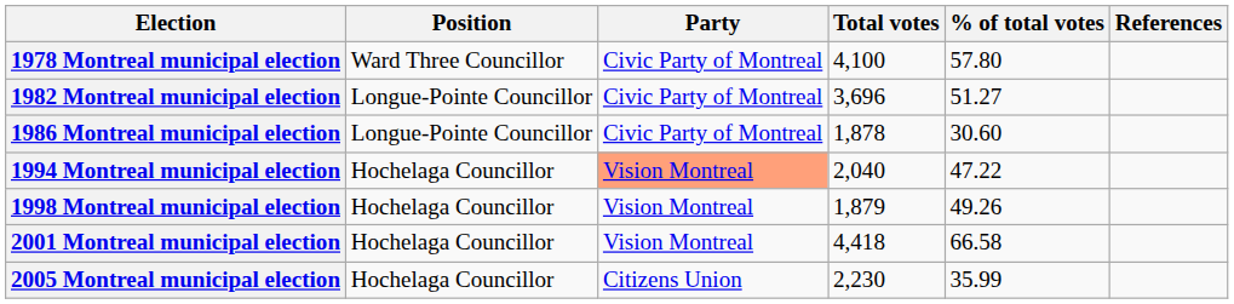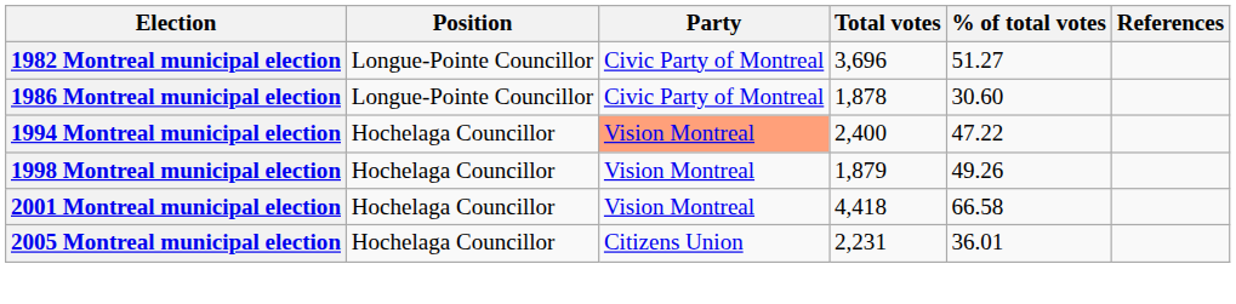- row: 1978 Montreal municipal election | Ward Three Councillor | Civic Party of Montreal | 4,100 | 57.80
1994 Montreal municipal election | Total votes: 2,040 -> 2,400
2005 Montreal municipal election | Total votes: 2,230 -> 2,231
2005 Montreal municipal election | % of total votes: 35.99 -> 36.01
